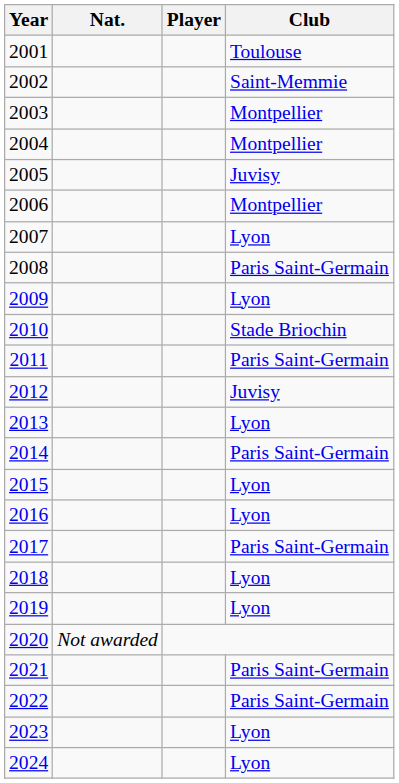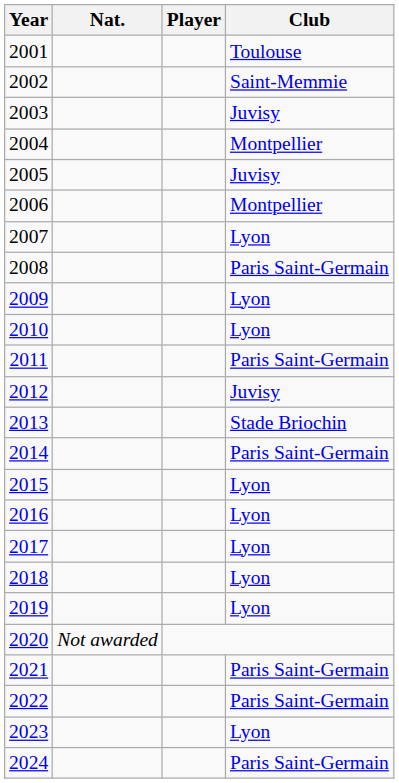2003 | Club: Montpellier -> Juvisy
2010 | Club: Stade Briochin -> Lyon
2013 | Club: Lyon -> Stade Briochin
2017 | Club: Paris Saint-Germain -> Lyon
2024 | Club: Lyon -> Paris Saint-Germain
